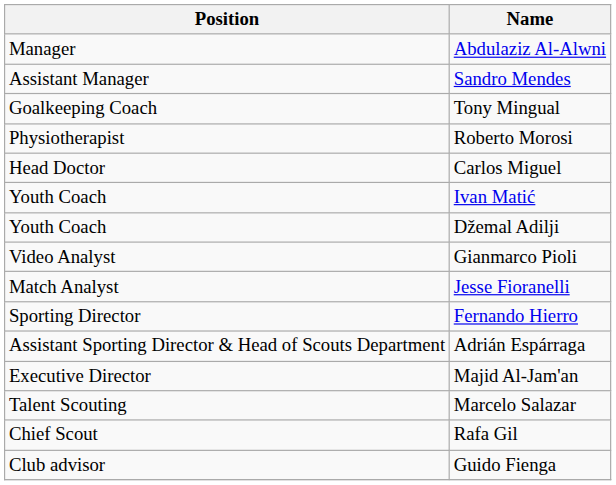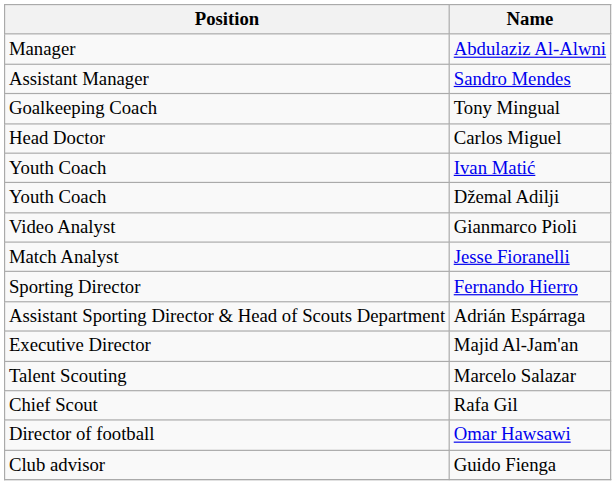- row: Physiotherapist | Roberto Morosi
+ row: Director of football | Omar Hawsawi
